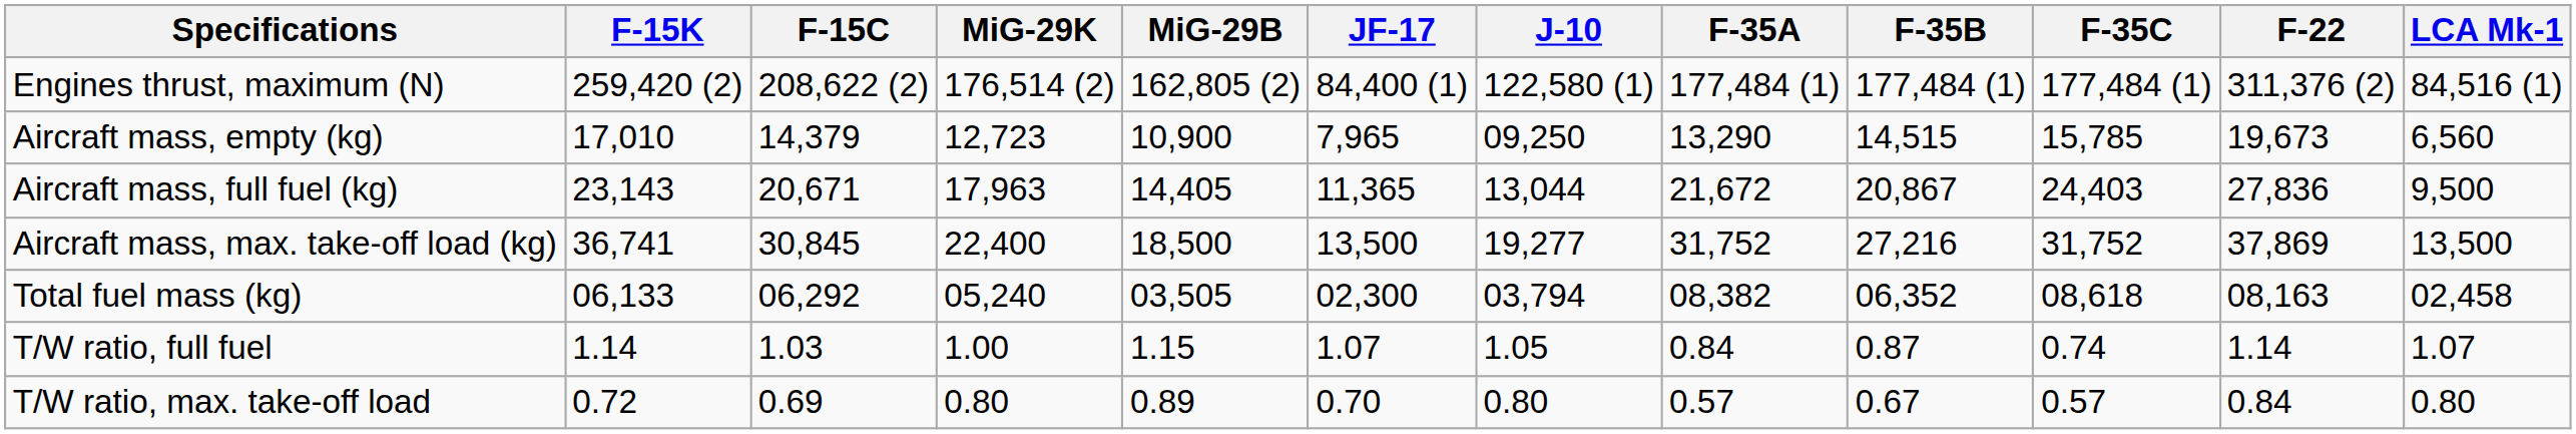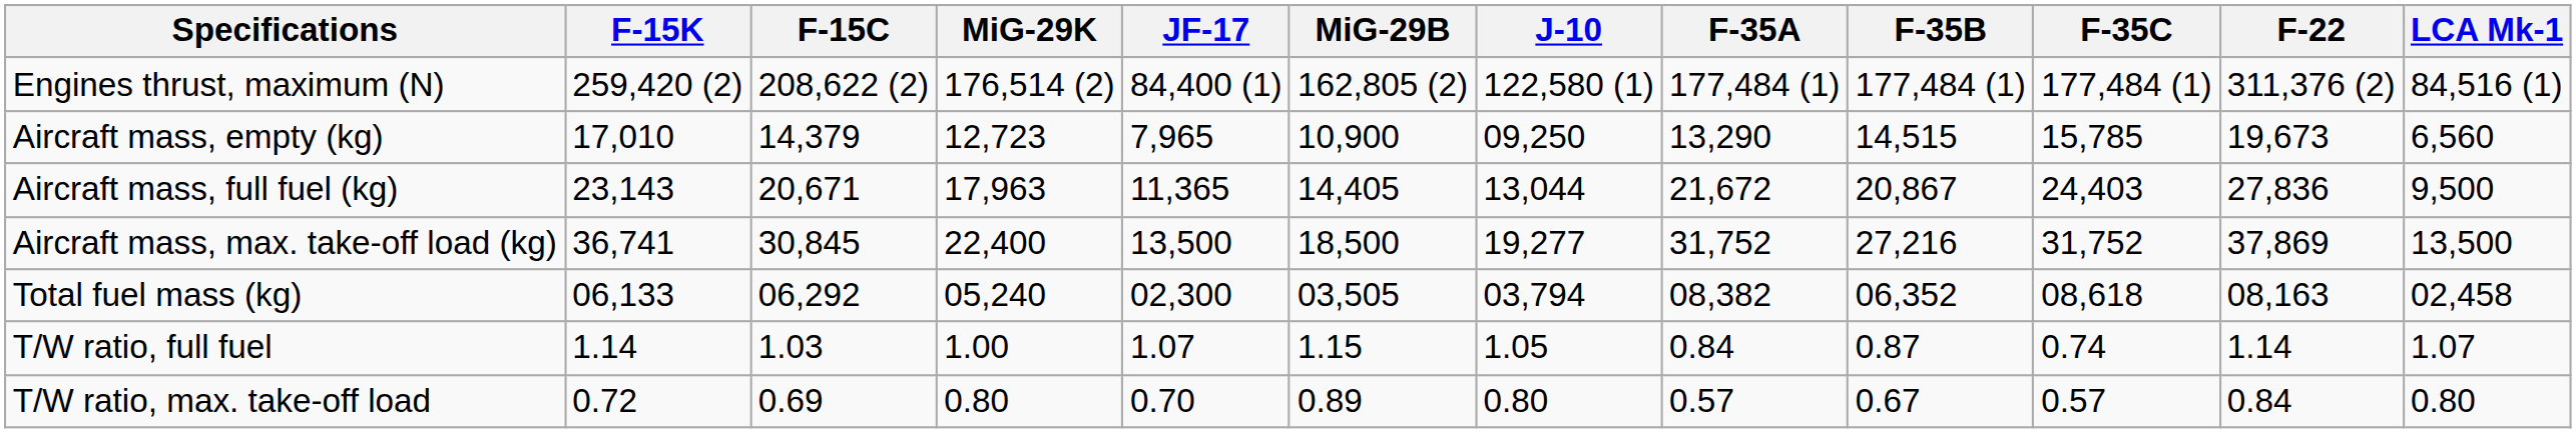columns swapped: MiG-29B <-> JF-17
